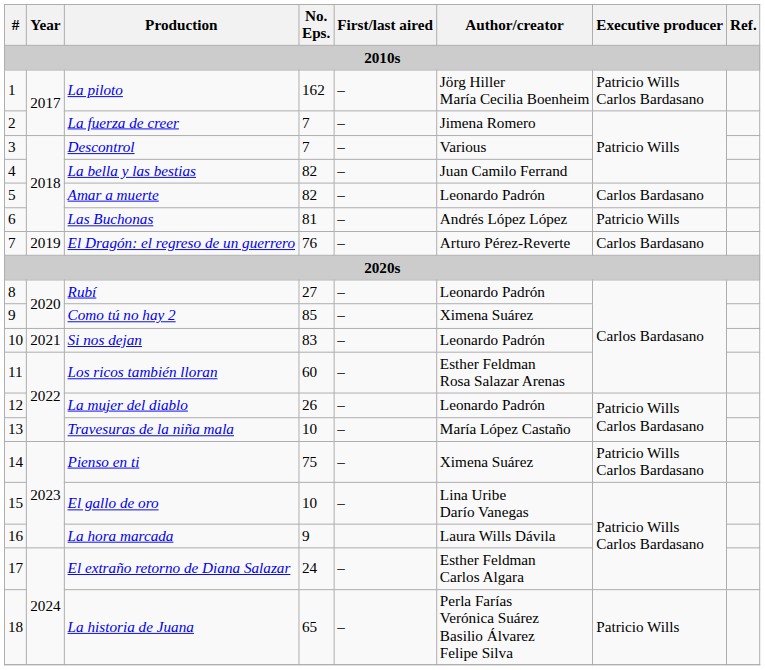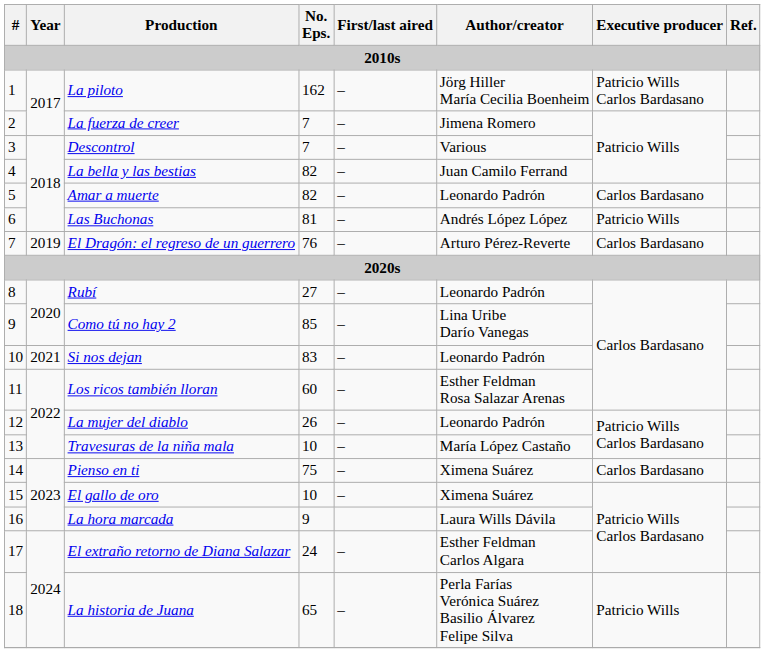Como tú no hay 2 | Author/creator: Ximena Suárez -> Lina Uribe Darío Vanegas
Pienso en ti | Executive producer: Patricio Wills Carlos Bardasano -> Carlos Bardasano
El gallo de oro | Author/creator: Lina Uribe Darío Vanegas -> Ximena Suárez
